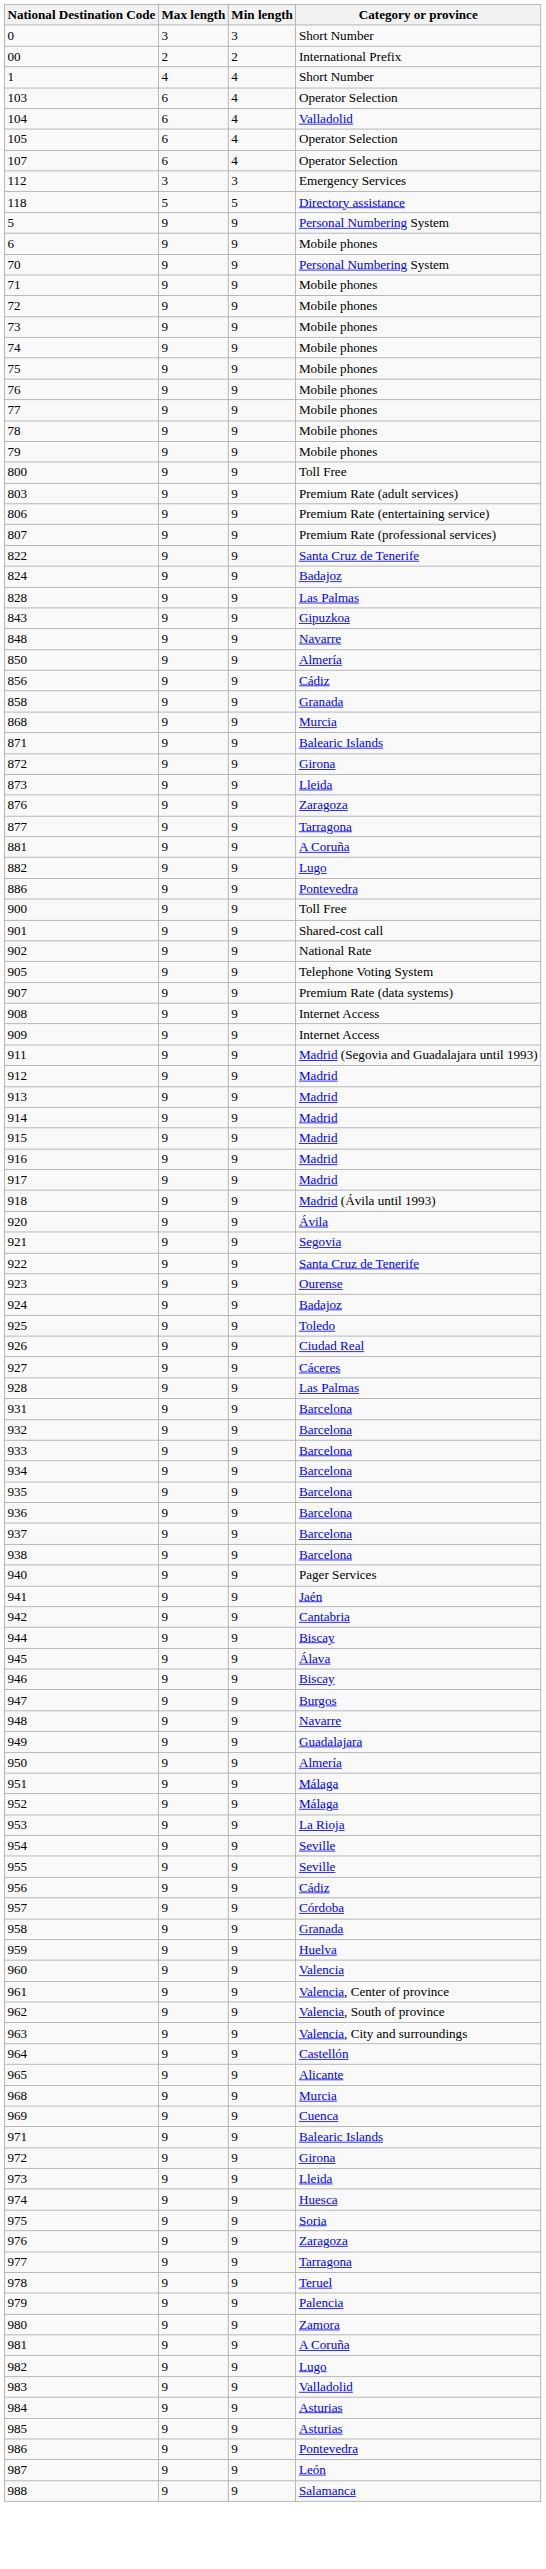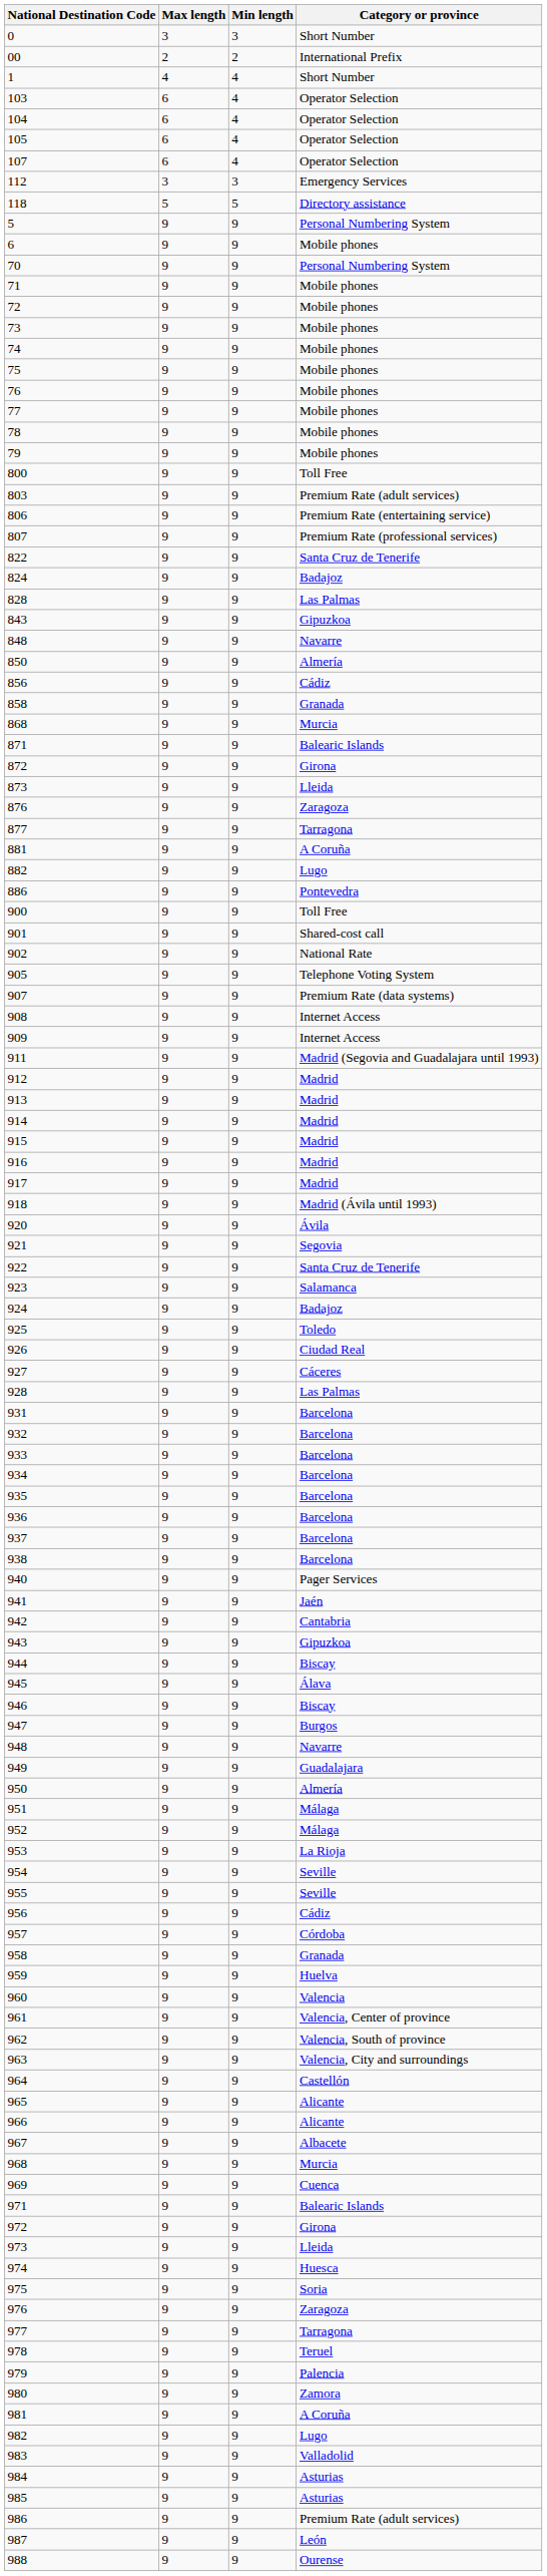104 | Category or province: Valladolid -> Operator Selection
923 | Category or province: Ourense -> Salamanca
+ row: 943 | 9 | 9 | Gipuzkoa
+ row: 966 | 9 | 9 | Alicante
+ row: 967 | 9 | 9 | Albacete
986 | Category or province: Pontevedra -> Premium Rate (adult services)
988 | Category or province: Salamanca -> Ourense
